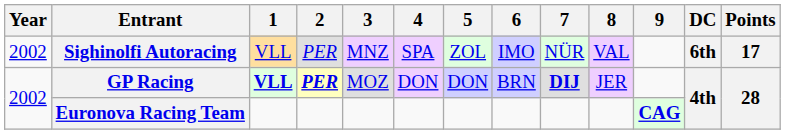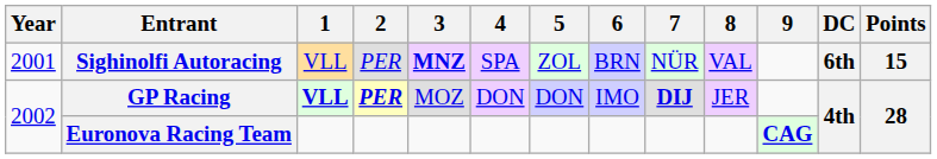Sighinolfi Autoracing | Year: 2002 -> 2001
Sighinolfi Autoracing | 3: normal -> bold
Sighinolfi Autoracing | 6: IMO -> BRN
Sighinolfi Autoracing | Points: 17 -> 15
GP Racing | 6: BRN -> IMO
